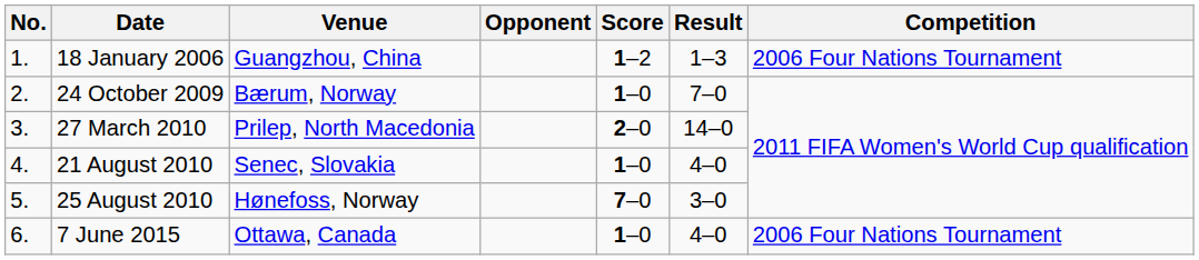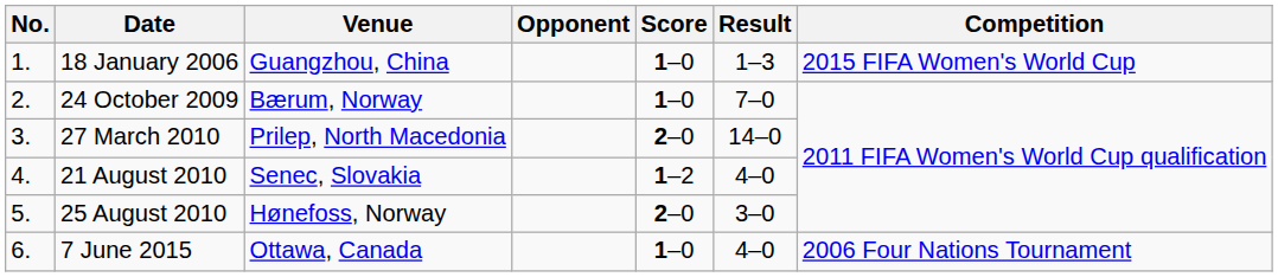18 January 2006 | Score: 1–2 -> 1–0
18 January 2006 | Competition: 2006 Four Nations Tournament -> 2015 FIFA Women's World Cup
21 August 2010 | Score: 1–0 -> 1–2
25 August 2010 | Score: 7–0 -> 2–0
